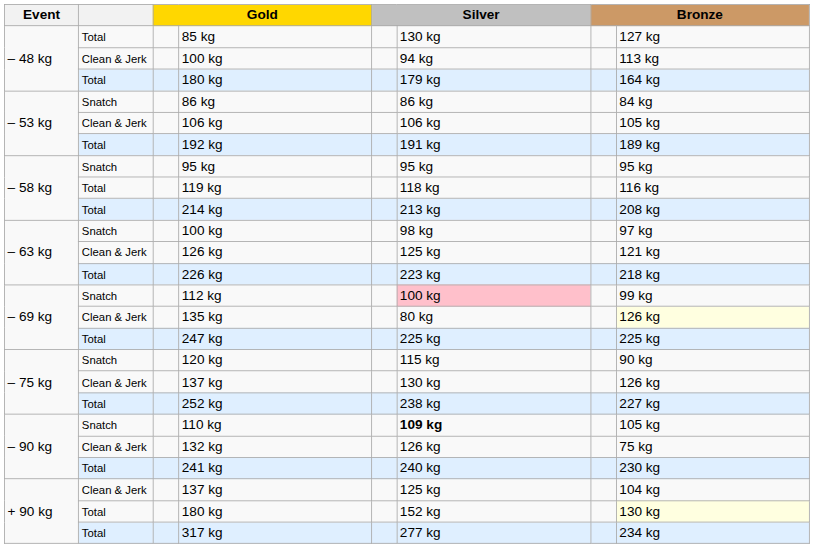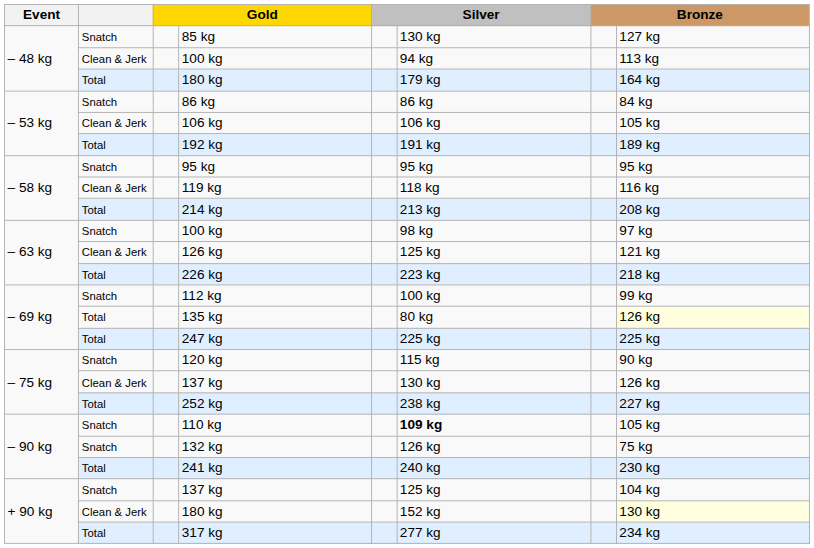85 kg | column 2: Total -> Snatch
119 kg | column 2: Total -> Clean & Jerk
112 kg | column 6: pink background -> no background
135 kg | column 2: Clean & Jerk -> Total
132 kg | column 2: Clean & Jerk -> Snatch
+ 90 kg / 137 kg | column 2: Clean & Jerk -> Snatch
+ 90 kg / 180 kg | column 2: Total -> Clean & Jerk
